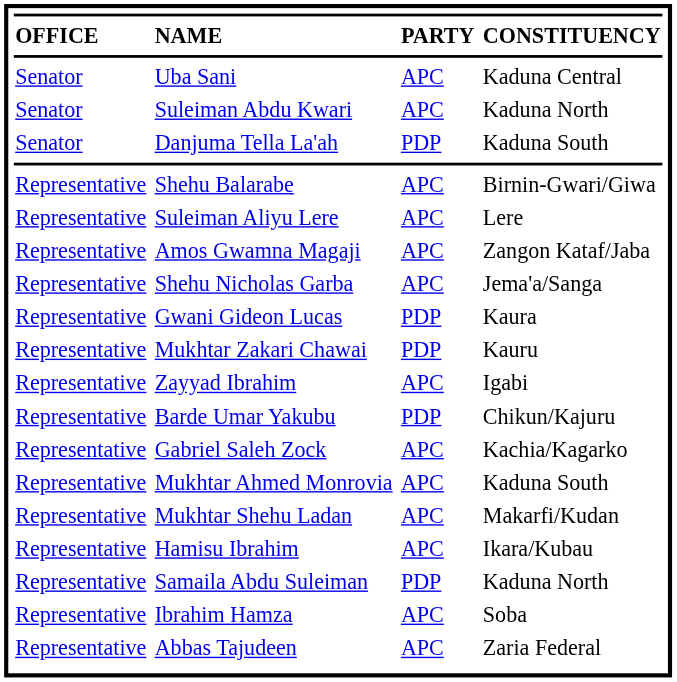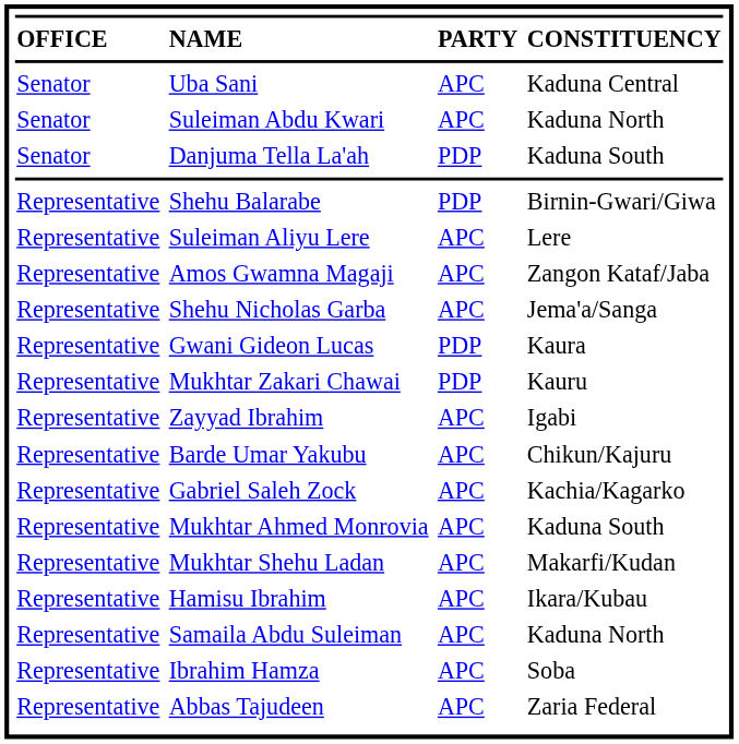Shehu Balarabe | column 3: APC -> PDP
Barde Umar Yakubu | column 3: PDP -> APC
Samaila Abdu Suleiman | column 3: PDP -> APC
